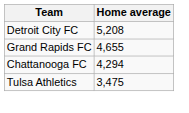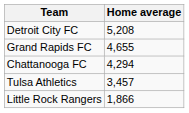Tulsa Athletics | Home average: 3,475 -> 3,457
+ row: Little Rock Rangers | 1,866
